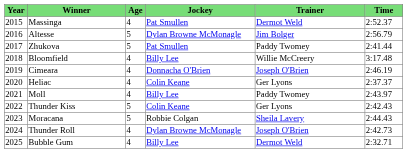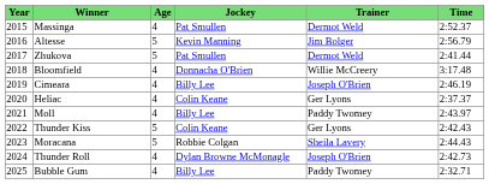Altesse | Jockey: Dylan Browne McMonagle -> Kevin Manning
Zhukova | Trainer: Paddy Twomey -> Dermot Weld
Bloomfield | Jockey: Billy Lee -> Donnacha O'Brien
Cimeara | Jockey: Donnacha O'Brien -> Billy Lee
Bubble Gum | Trainer: Dermot Weld -> Paddy Twomey
